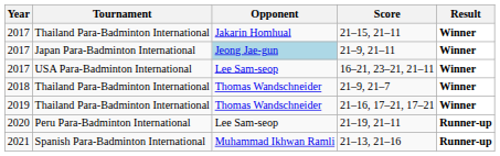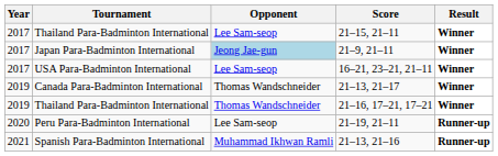21–15, 21–11 | Opponent: Jakarin Homhual -> Lee Sam-seop
- row: 2018 | Thailand Para-Badminton International | Thomas Wandschneider | 21–9, 21–7 | Winner
+ row: 2019 | Canada Para-Badminton International | Thomas Wandschneider | 21–13, 21–17 | Winner
